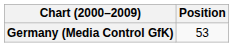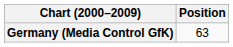Germany (Media Control GfK) | Position: 53 -> 63
